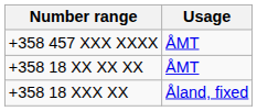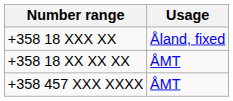rows swapped: +358 18 XXX XX <-> +358 457 XXX XXXX
